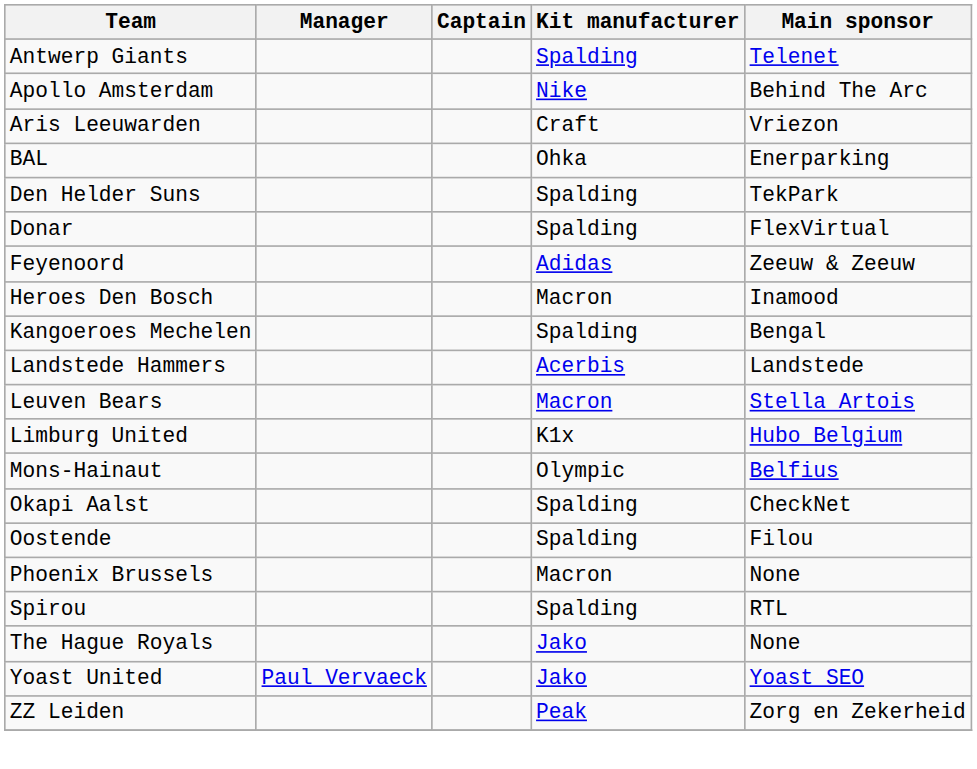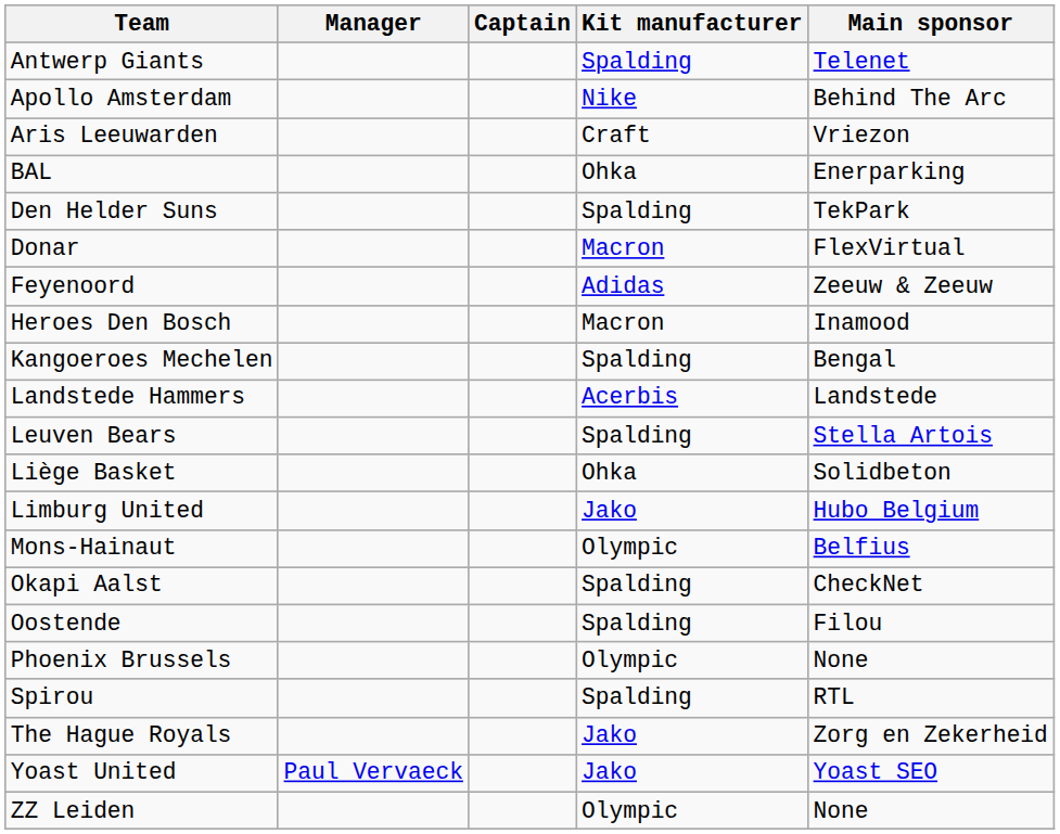Donar | Kit manufacturer: Spalding -> Macron
Leuven Bears | Kit manufacturer: Macron -> Spalding
+ row: Liège Basket | Ohka | Solidbeton
Limburg United | Kit manufacturer: K1x -> Jako
Phoenix Brussels | Kit manufacturer: Macron -> Olympic
The Hague Royals | Main sponsor: None -> Zorg en Zekerheid
ZZ Leiden | Kit manufacturer: Peak -> Olympic
ZZ Leiden | Main sponsor: Zorg en Zekerheid -> None
